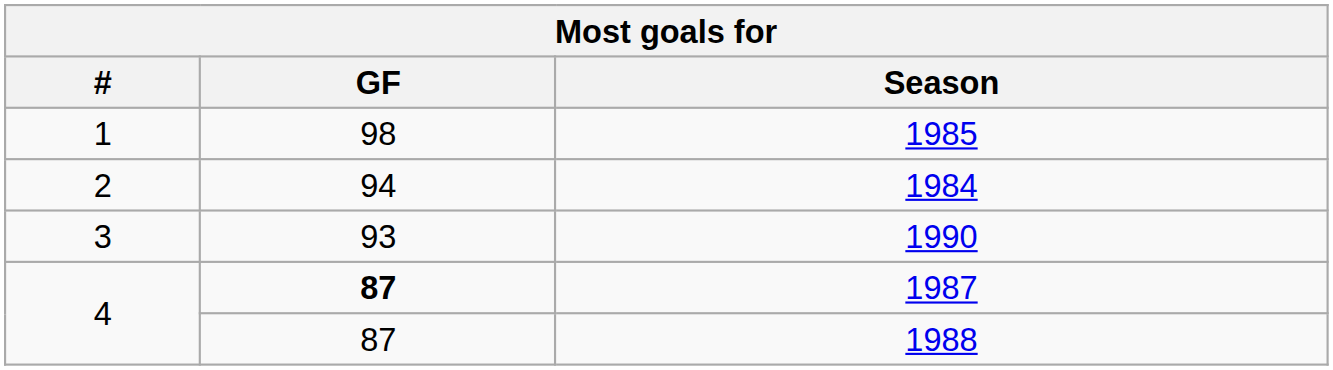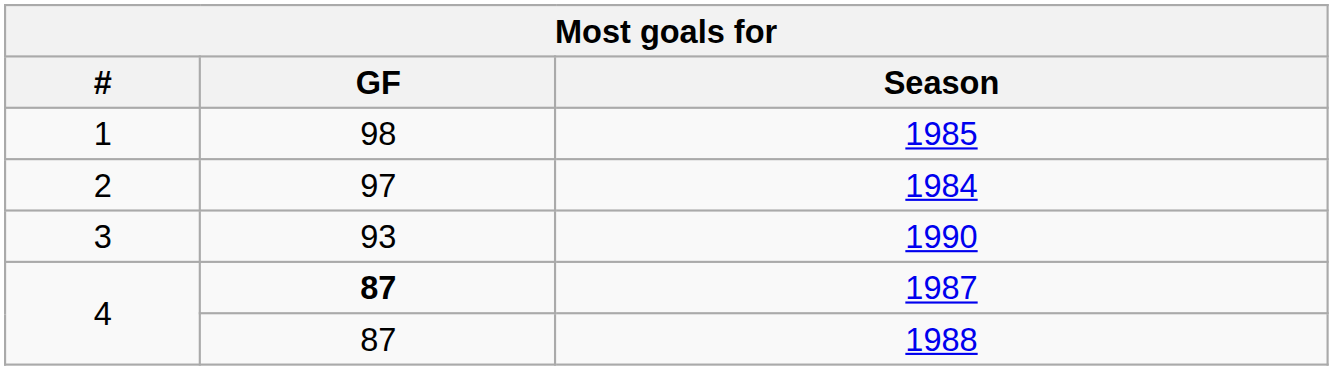1984 | GF: 94 -> 97
